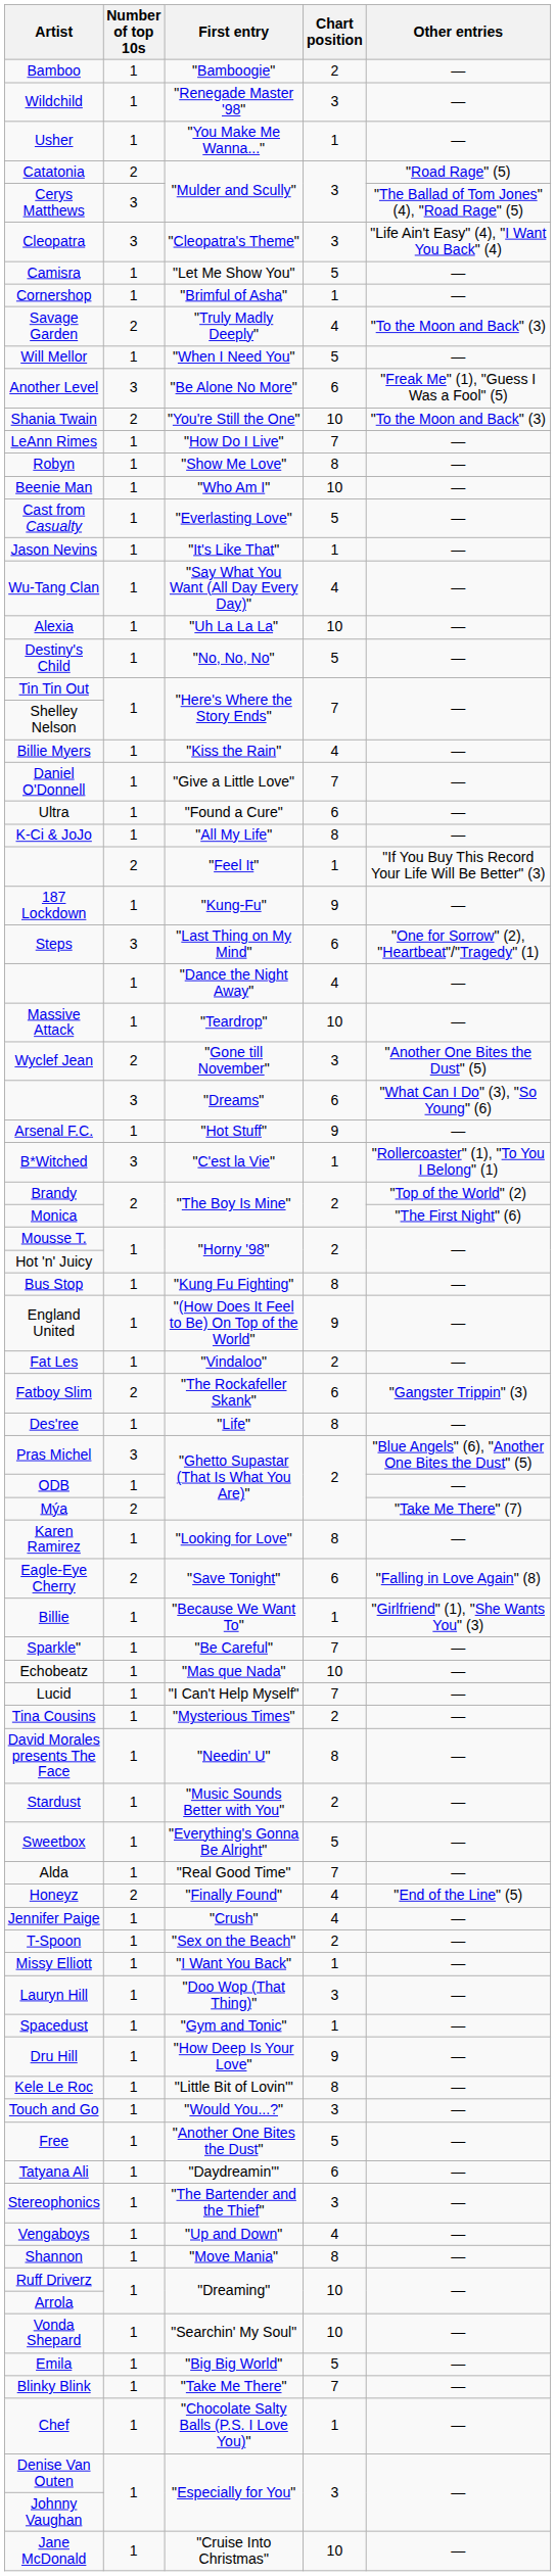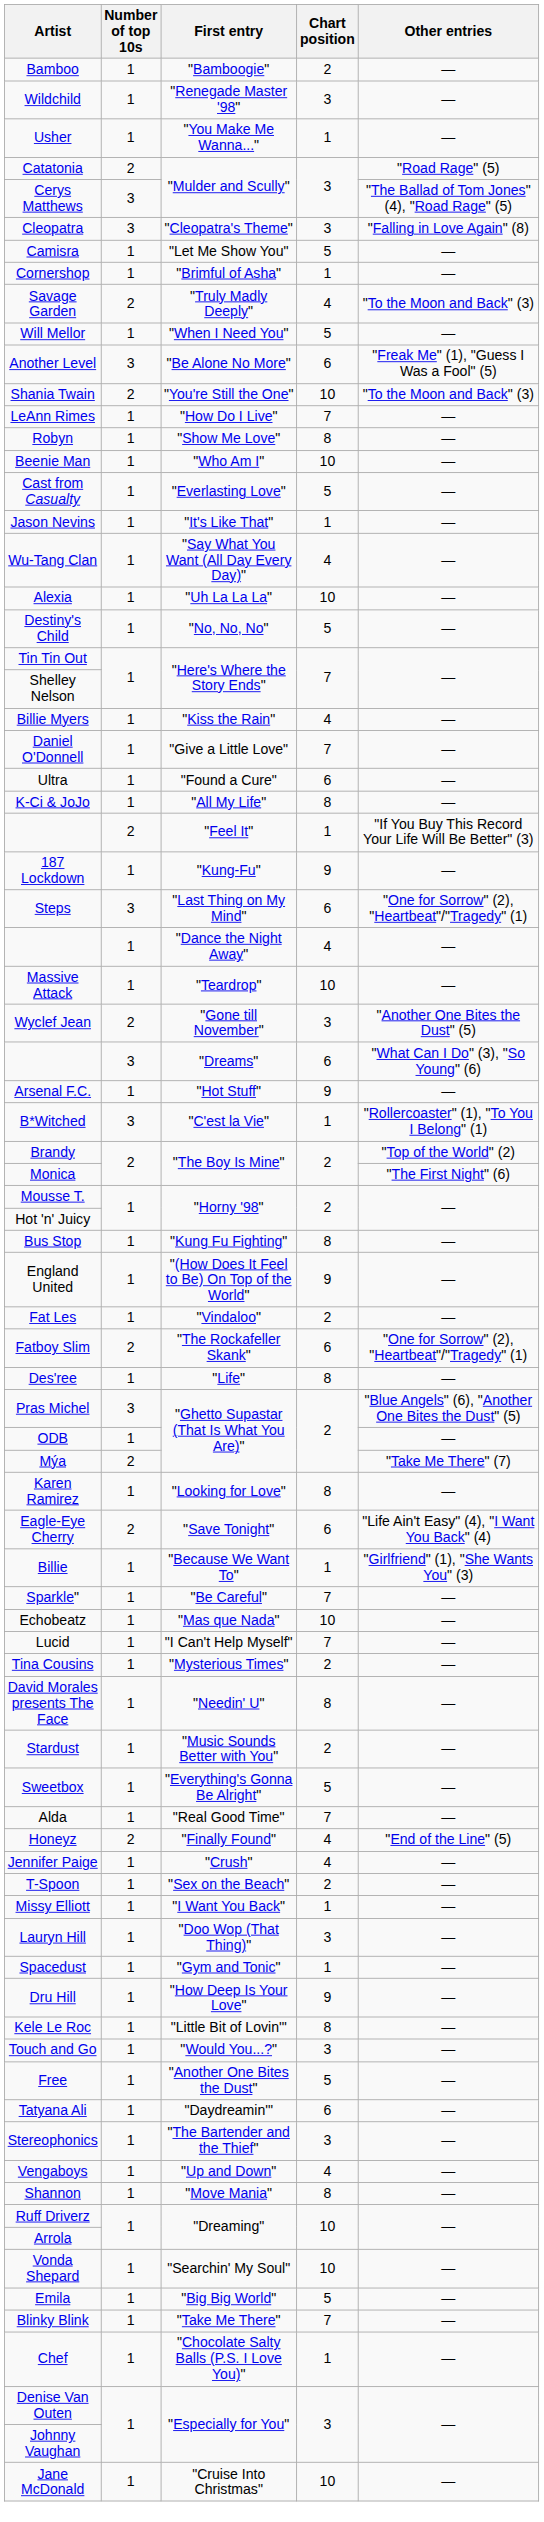Cleopatra | Other entries: "Life Ain't Easy" (4), "I Want You Back" (4) -> "Falling in Love Again" (8)
Fatboy Slim | Other entries: "Gangster Trippin" (3) -> "One for Sorrow" (2), "Heartbeat"/"Tragedy" (1)
Eagle-Eye Cherry | Other entries: "Falling in Love Again" (8) -> "Life Ain't Easy" (4), "I Want You Back" (4)
